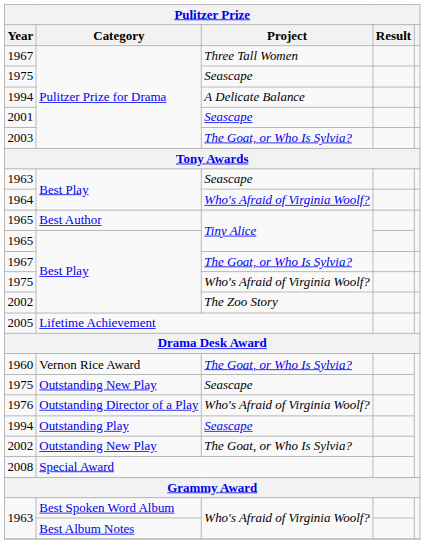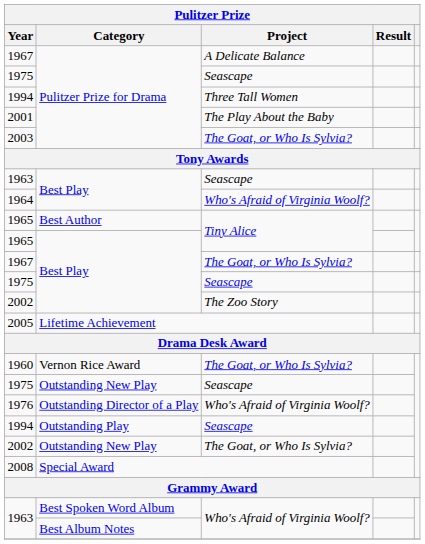1967 / Pulitzer Prize for Drama | Project: Three Tall Women -> A Delicate Balance
1994 / Pulitzer Prize for Drama | Project: A Delicate Balance -> Three Tall Women
2001 | Project: Seascape -> The Play About the Baby
1975 / Best Play | Project: Who's Afraid of Virginia Woolf? -> Seascape
